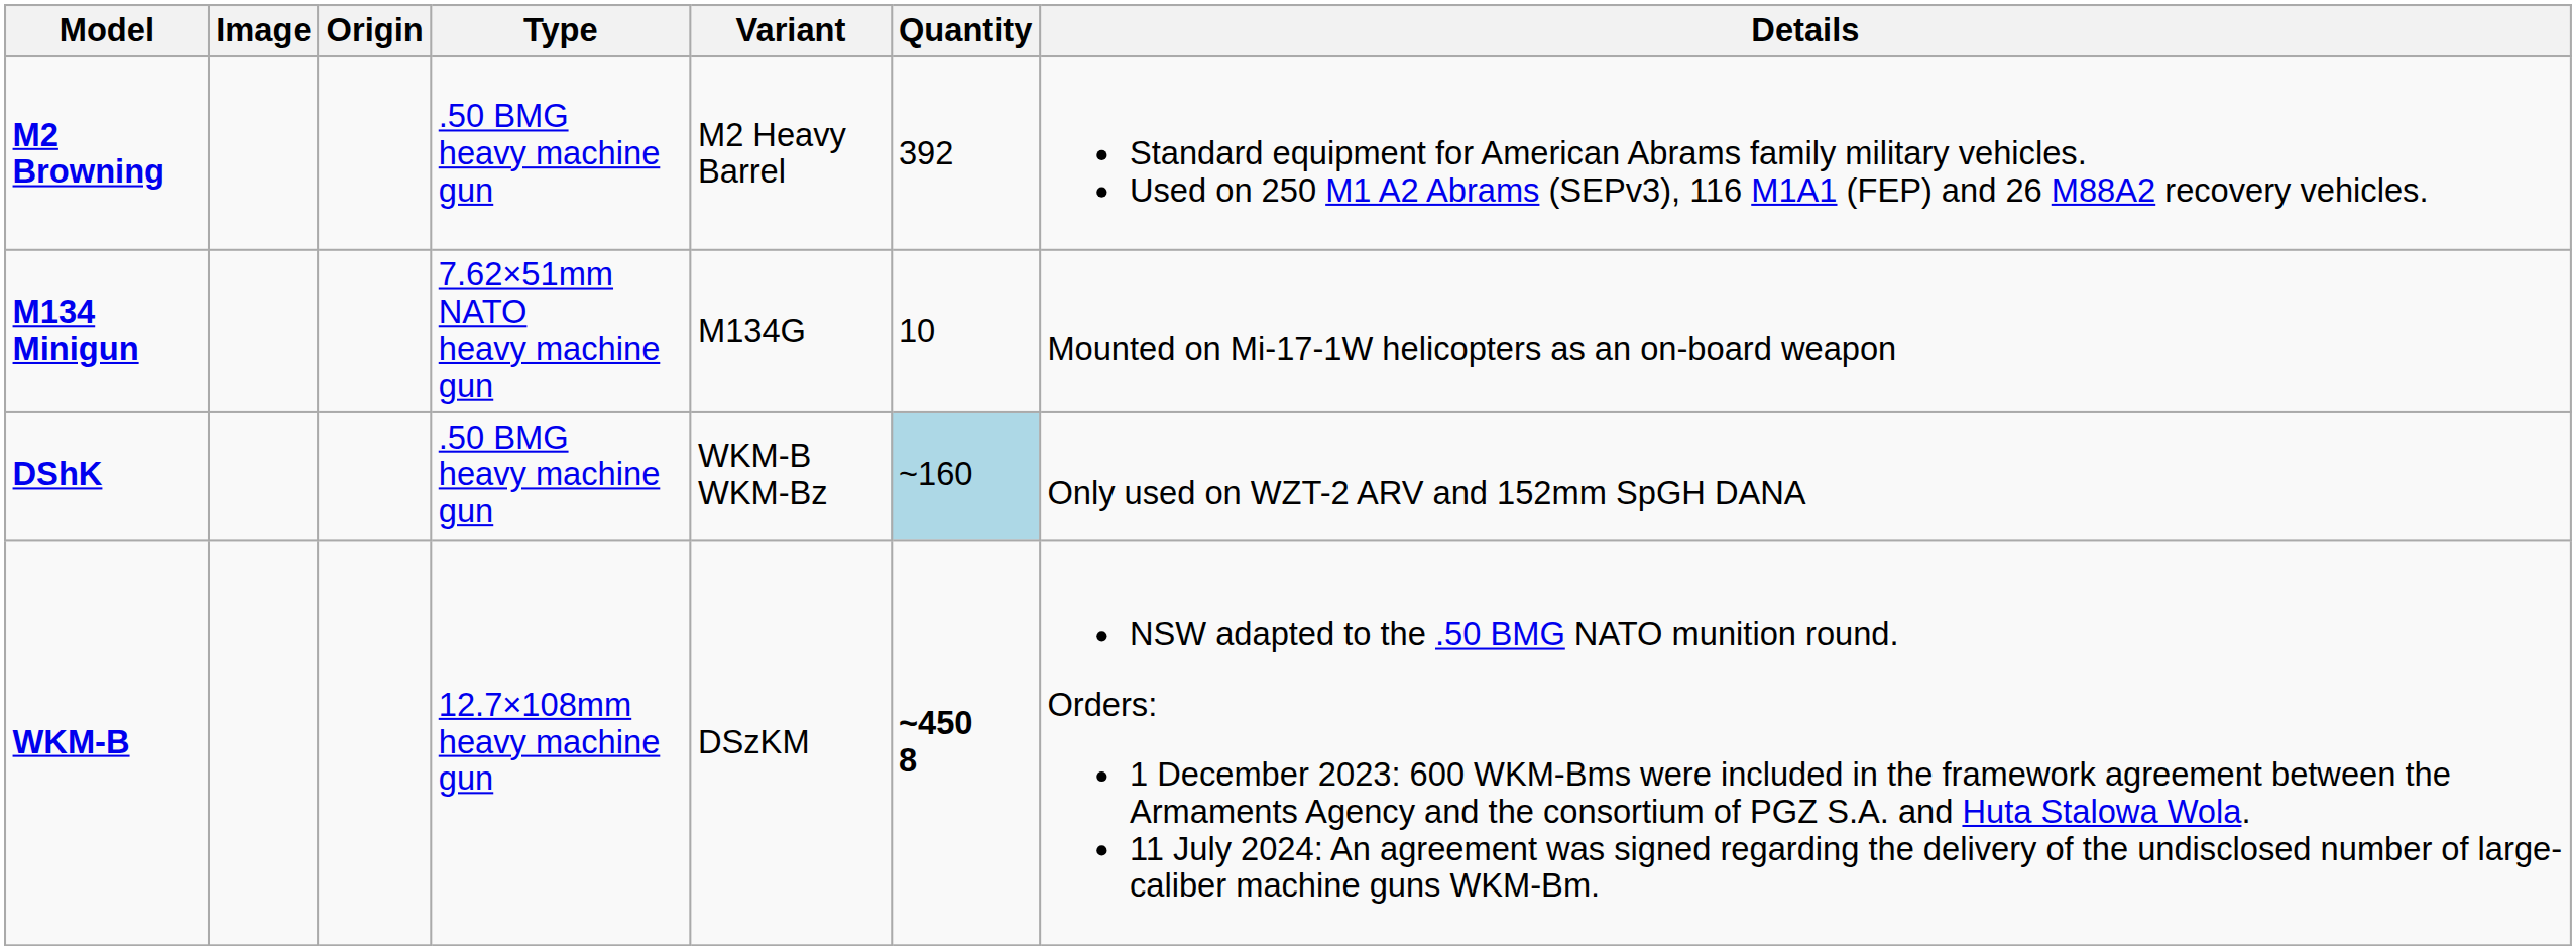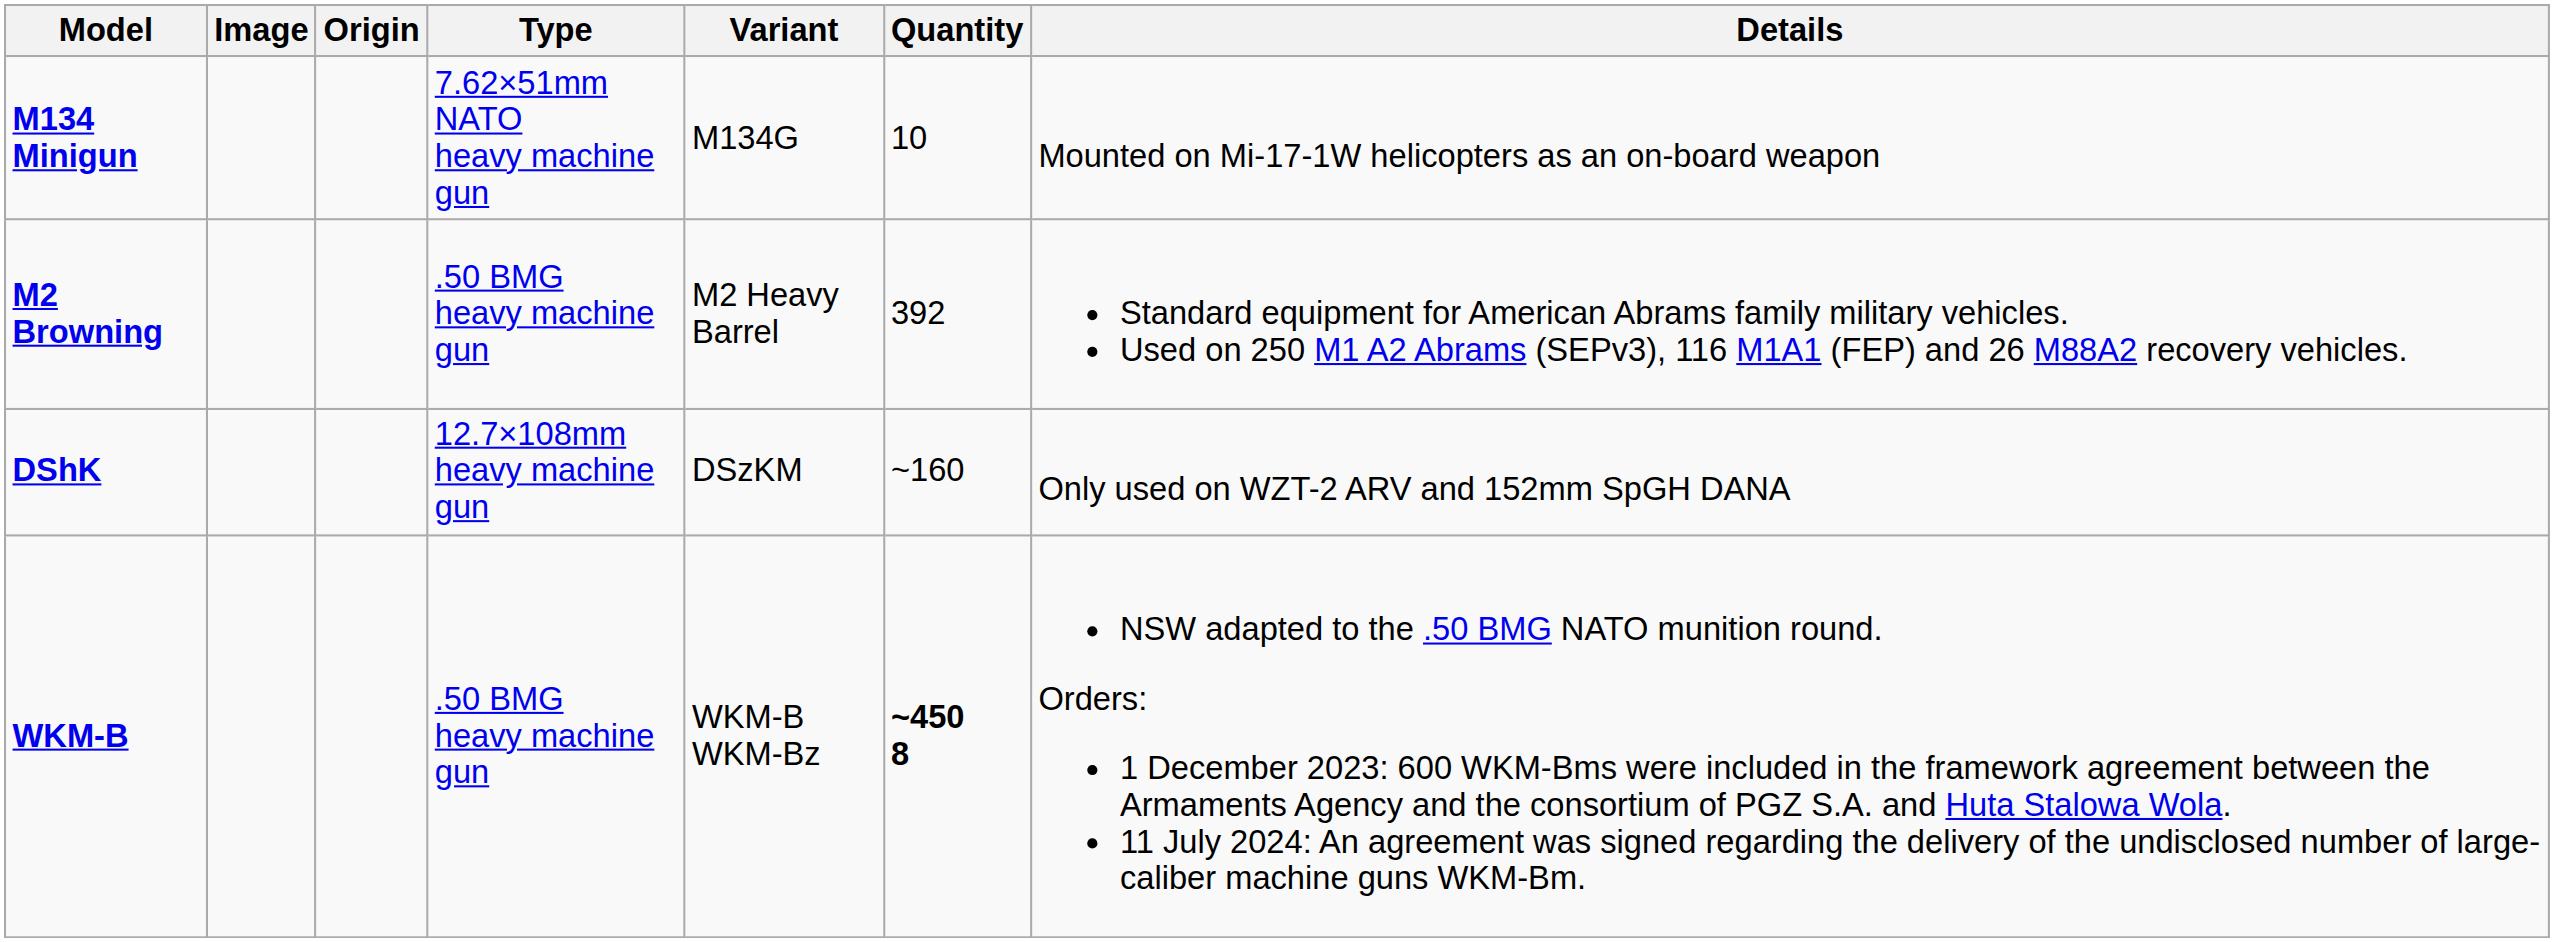rows swapped: M2 Browning <-> M134 Minigun
DShK | Type: .50 BMG heavy machine gun -> 12.7×108mm heavy machine gun
DShK | Variant: WKM-B WKM-Bz -> DSzKM
DShK | Quantity: lightblue background -> no background
WKM-B | Type: 12.7×108mm heavy machine gun -> .50 BMG heavy machine gun
WKM-B | Variant: DSzKM -> WKM-B WKM-Bz
